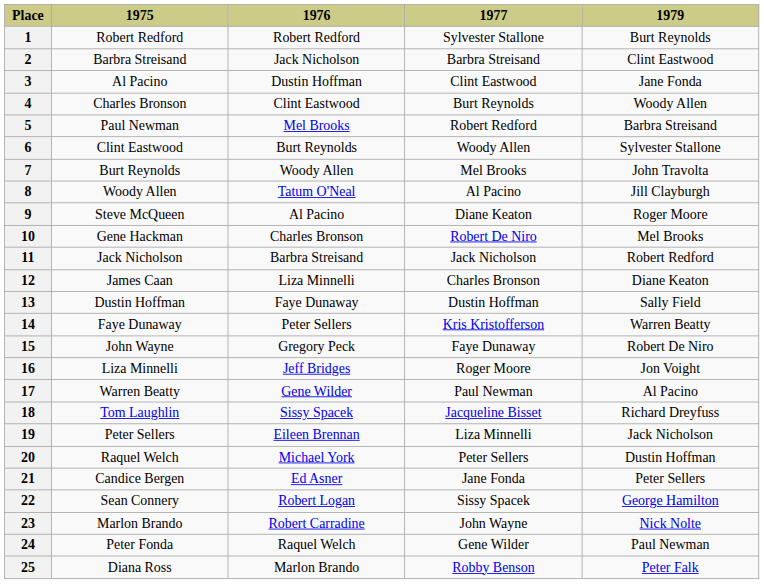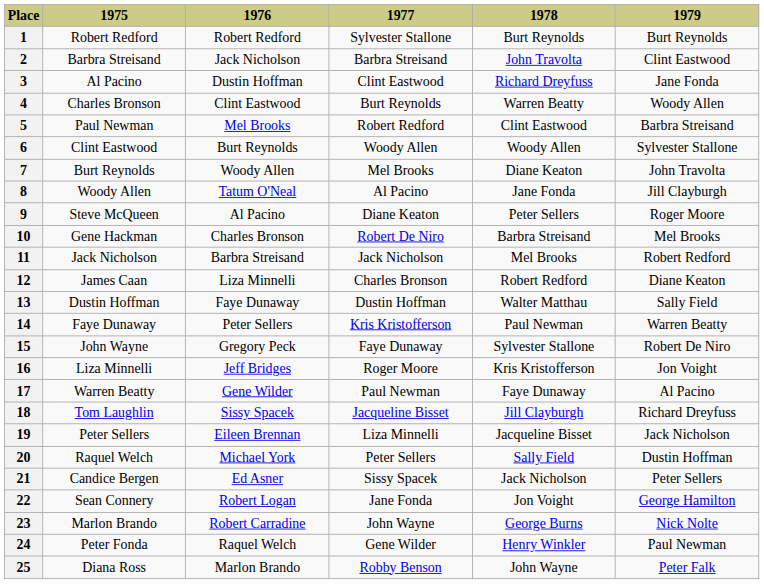+ column: 1978 | Burt Reynolds | John Travolta | Richard Dreyfuss | Warren Beatty | Clint Eastwood | Woody Allen | Diane Keaton | Jane Fonda | Peter Sellers | Barbra Streisand | Mel Brooks | Robert Redford | Walter Matthau | Paul Newman | Sylvester Stallone | Kris Kristofferson | Faye Dunaway | Jill Clayburgh | Jacqueline Bisset | Sally Field | Jack Nicholson | Jon Voight | George Burns | Henry Winkler | John Wayne
21 | 1977: Jane Fonda -> Sissy Spacek
22 | 1977: Sissy Spacek -> Jane Fonda
